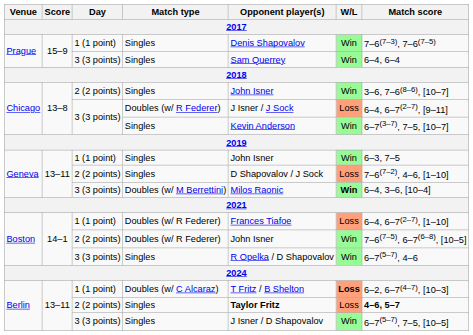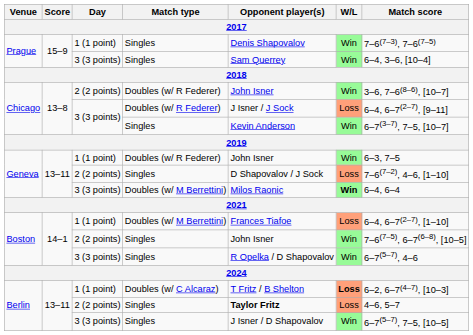Prague / 3 (3 points) | Match score: 6–4, 6–4 -> 6–4, 3–6, [10–4]
Chicago / 2 (2 points) | Match type: Singles -> Doubles (w/ R Federer)
Geneva / 1 (1 point) | Match type: Singles -> Doubles (w/ R Federer)
Geneva / 3 (3 points) | Match score: 6–4, 3–6, [10–4] -> 6–4, 6–4
Boston / 1 (1 point) | Match type: Doubles (w/ R Federer) -> Doubles (w/ M Berrettini)
Boston / 2 (2 points) | Match type: Doubles (w/ R Federer) -> Singles
Berlin / 2 (2 points) | Match score: bold -> normal
